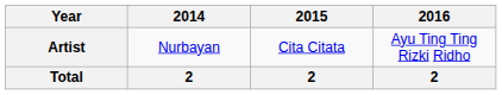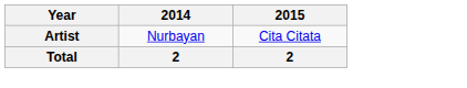- column: 2016 | Ayu Ting Ting Rizki Ridho | 2
